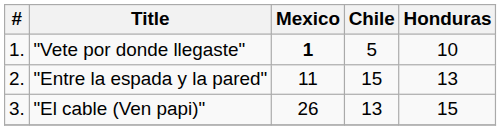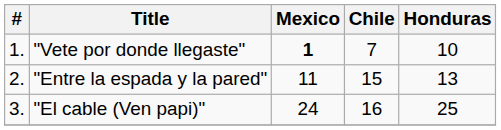"Vete por donde llegaste" | Chile: 5 -> 7
"El cable (Ven papi)" | Mexico: 26 -> 24
"El cable (Ven papi)" | Chile: 13 -> 16
"El cable (Ven papi)" | Honduras: 15 -> 25
